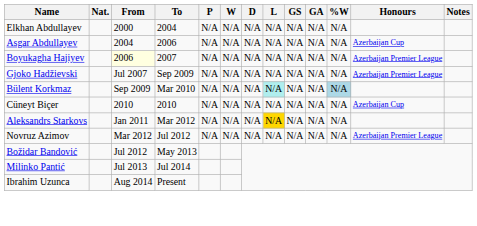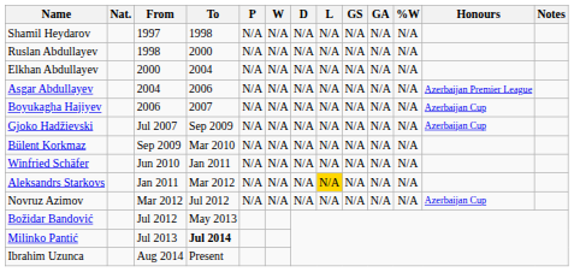+ row: Shamil Heydarov | 1997 | 1998 | N/A | N/A | N/A | N/A | N/A | N/A | N/A
+ row: Ruslan Abdullayev | 1998 | 2000 | N/A | N/A | N/A | N/A | N/A | N/A | N/A
Asgar Abdullayev | Honours: Azerbaijan Cup -> Azerbaijan Premier League
Boyukagha Hajiyev | From: lightyellow background -> no background
Boyukagha Hajiyev | Honours: Azerbaijan Premier League -> Azerbaijan Cup
Gjoko Hadžievski | Honours: Azerbaijan Premier League -> Azerbaijan Cup
Bülent Korkmaz | L: paleturquoise background -> no background
Bülent Korkmaz | %W: lightblue background -> no background
- row: Cüneyt Biçer | 2010 | 2010 | N/A | N/A | N/A | N/A | N/A | N/A | N/A | Azerbaijan Cup
+ row: Winfried Schäfer | Jun 2010 | Jan 2011 | N/A | N/A | N/A | N/A | N/A | N/A | N/A
Novruz Azimov | Honours: Azerbaijan Premier League -> Azerbaijan Cup
Milinko Pantić | To: normal -> bold
